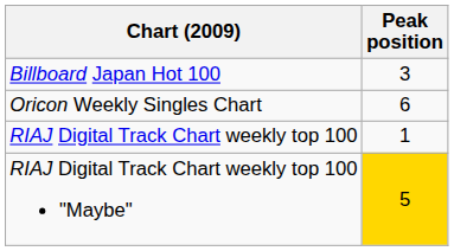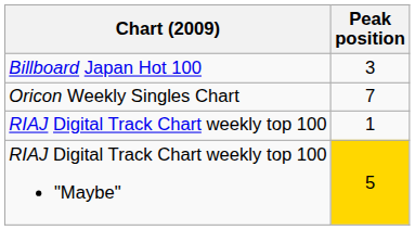Oricon Weekly Singles Chart | Peak position: 6 -> 7
